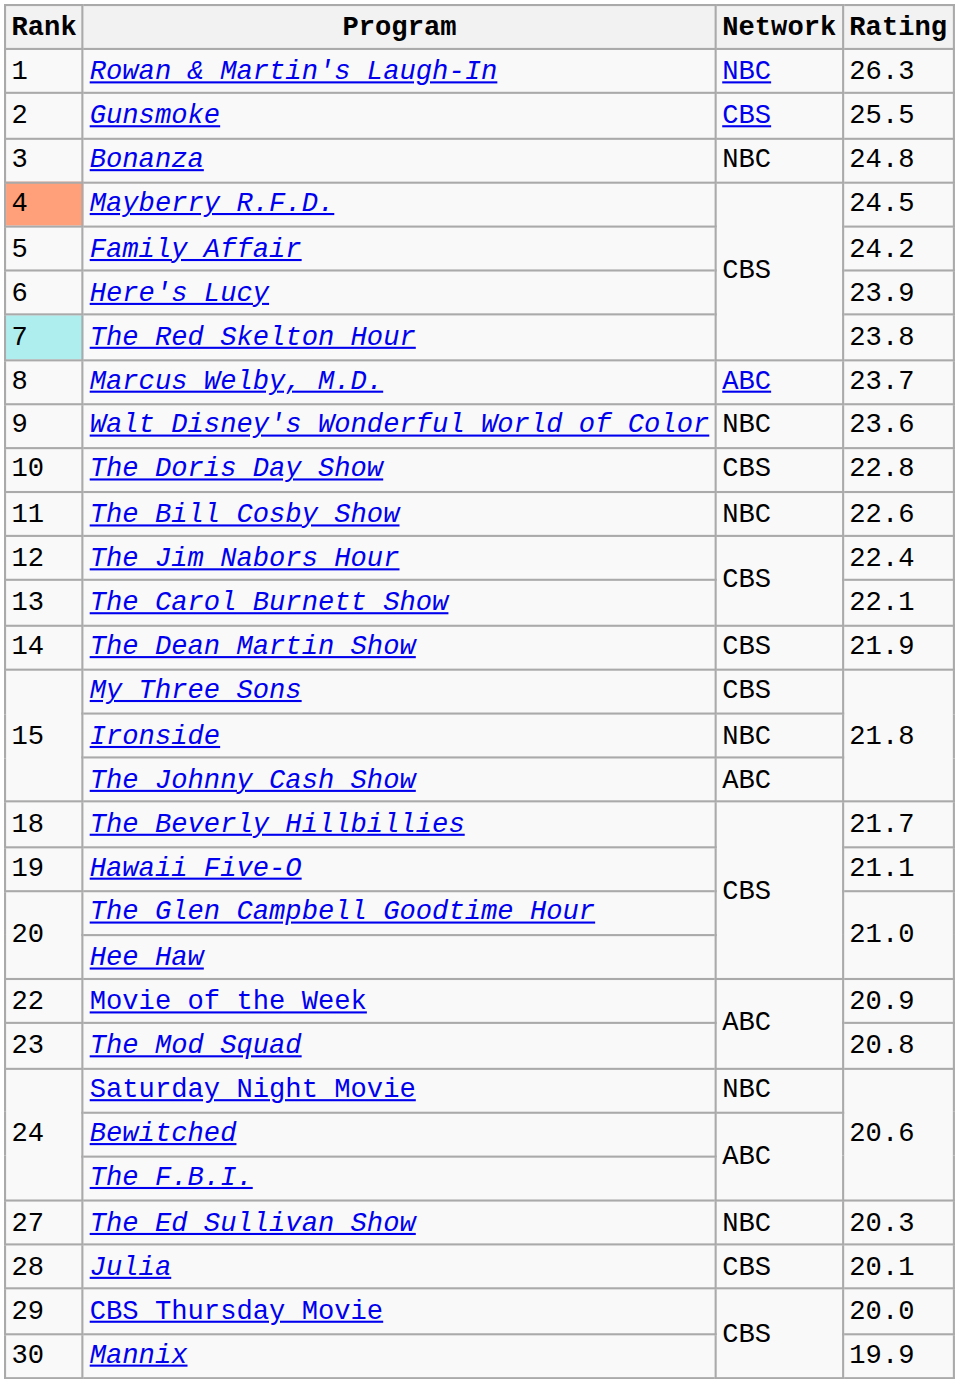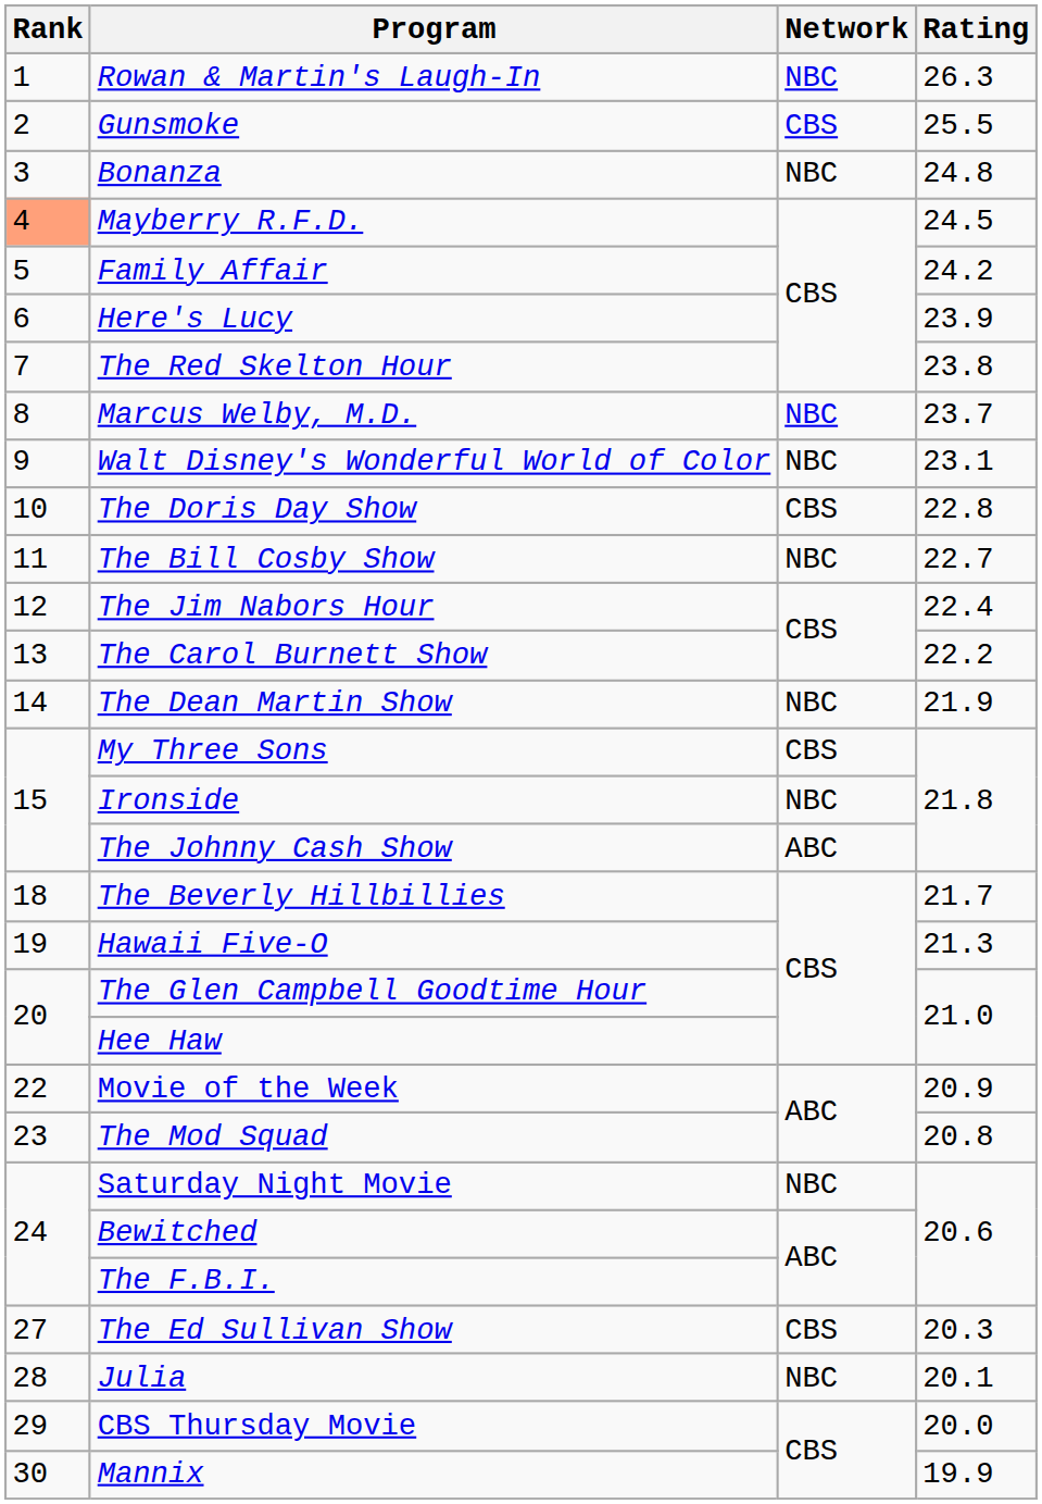The Red Skelton Hour | Rank: paleturquoise background -> no background
Marcus Welby, M.D. | Network: ABC -> NBC
Walt Disney's Wonderful World of Color | Rating: 23.6 -> 23.1
The Bill Cosby Show | Rating: 22.6 -> 22.7
The Carol Burnett Show | Rating: 22.1 -> 22.2
The Dean Martin Show | Network: CBS -> NBC
Hawaii Five-O | Rating: 21.1 -> 21.3
The Ed Sullivan Show | Network: NBC -> CBS
Julia | Network: CBS -> NBC
